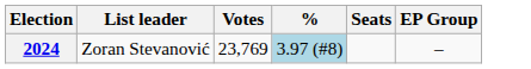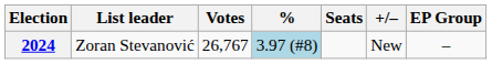+ column: +/– | New
2024 | Votes: 23,769 -> 26,767
